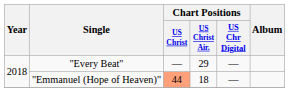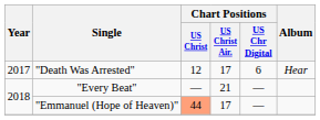+ row: 2017 | "Death Was Arrested" | 12 | 17 | 6 | Hear
"Every Beat" | Chart Positions / US Christ Air.: 29 -> 21
"Emmanuel (Hope of Heaven)" | Chart Positions / US Christ Air.: 18 -> 17
